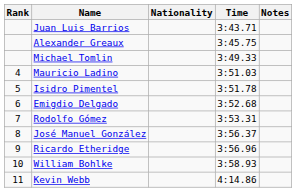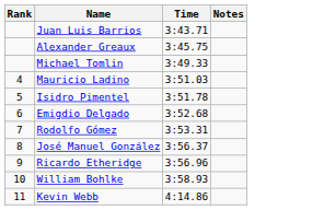- column: Nationality
